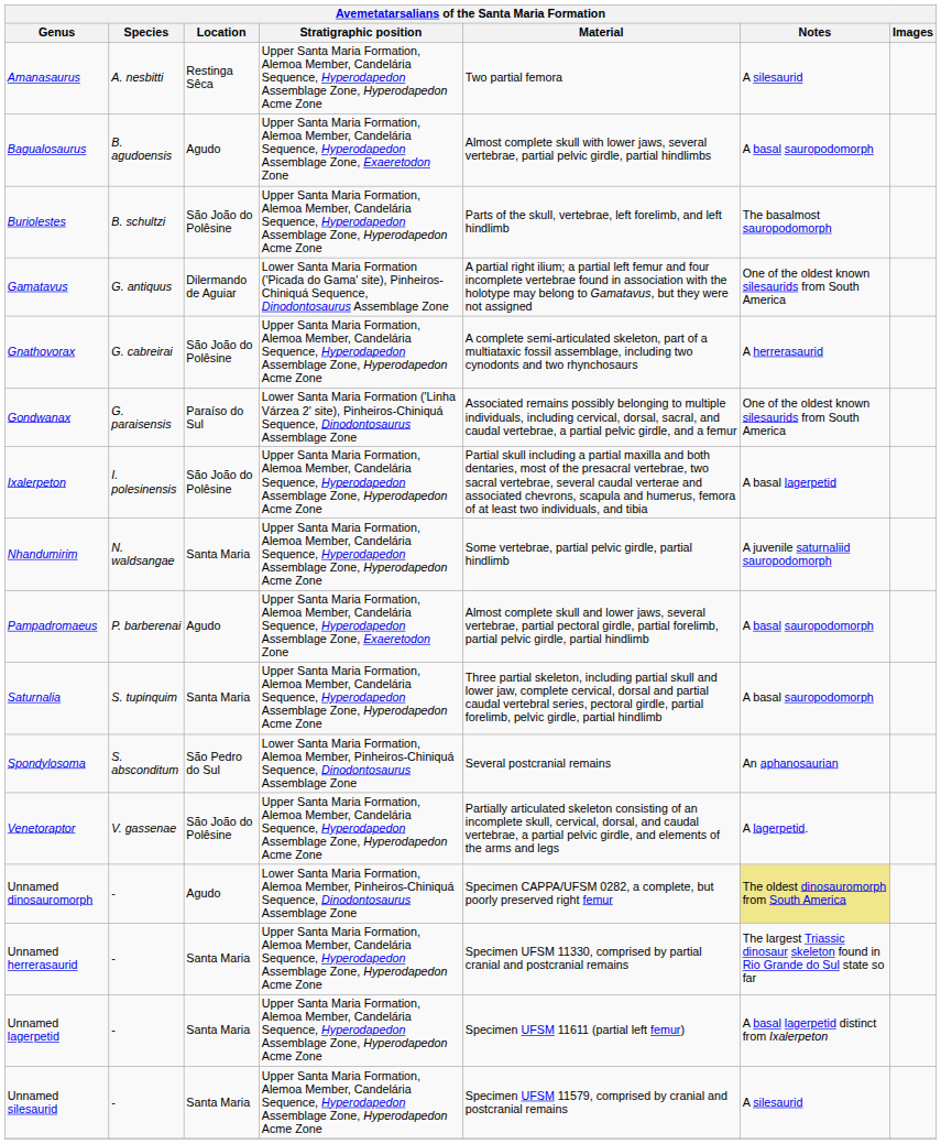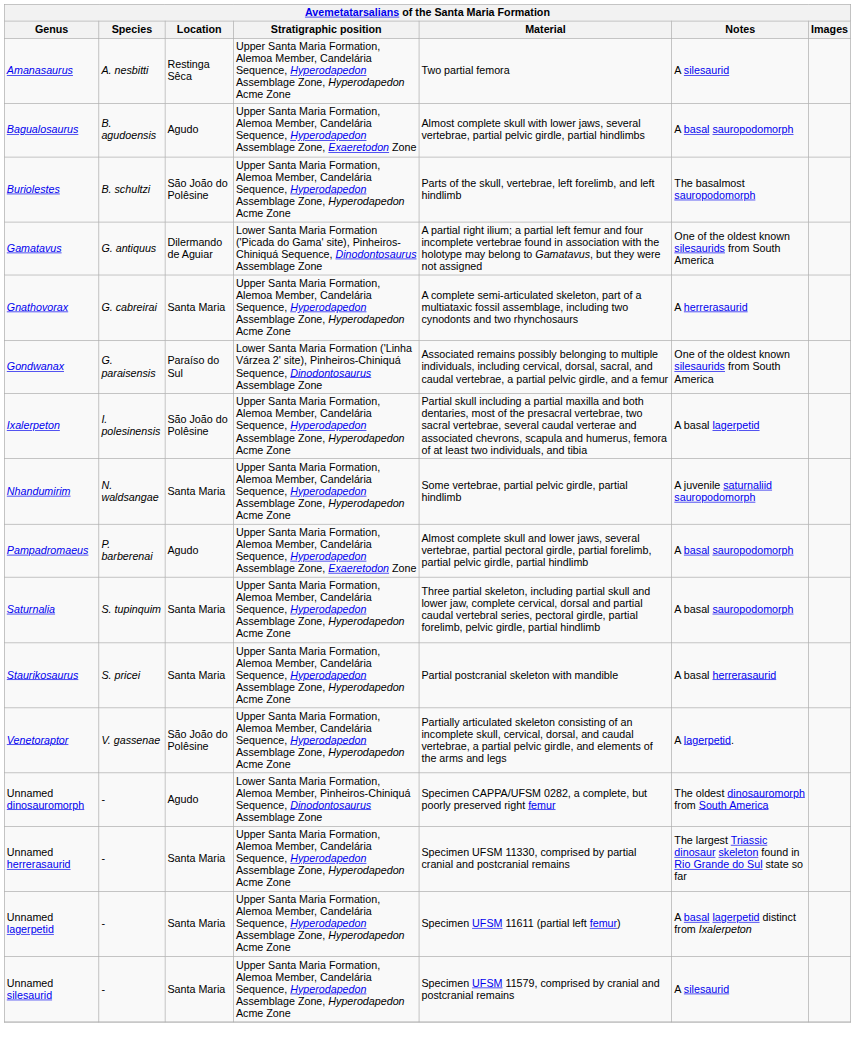Gnathovorax | Location: São João do Polêsine -> Santa Maria
- row: Spondylosoma | S. absconditum | São Pedro do Sul | Lower Santa Maria Formation, Alemoa Member, Pinheiros-Chiniquá Sequence, Dinodontosaurus Assemblage Zone | Several postcranial remains | An aphanosaurian
+ row: Staurikosaurus | S. pricei | Santa Maria | Upper Santa Maria Formation, Alemoa Member, Candelária Sequence, Hyperodapedon Assemblage Zone, Hyperodapedon Acme Zone | Partial postcranial skeleton with mandible | A basal herrerasaurid
Unnamed dinosauromorph | Notes: khaki background -> no background
